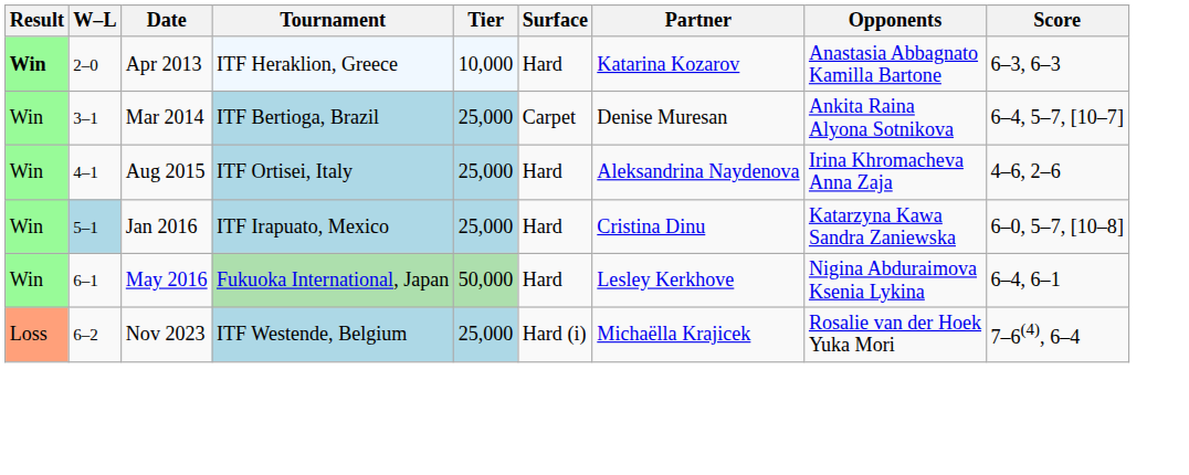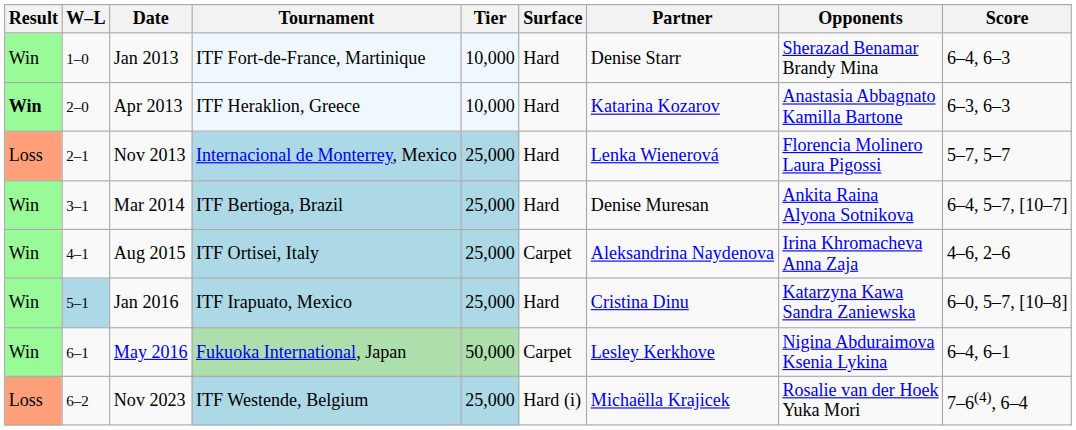+ row: Win | 1–0 | Jan 2013 | ITF Fort-de-France, Martinique | 10,000 | Hard | Denise Starr | Sherazad Benamar Brandy Mina | 6–4, 6–3
+ row: Loss | 2–1 | Nov 2013 | Internacional de Monterrey, Mexico | 25,000 | Hard | Lenka Wienerová | Florencia Molinero Laura Pigossi | 5–7, 5–7
Mar 2014 | Surface: Carpet -> Hard
Aug 2015 | Surface: Hard -> Carpet
May 2016 | Surface: Hard -> Carpet
